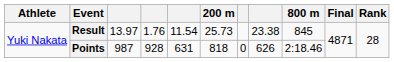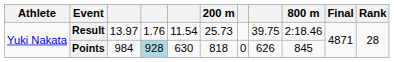Result | column 8: 23.38 -> 39.75
Result | 800 m: 845 -> 2:18.46
Points | column 3: 987 -> 984
Points | column 4: no background -> lightblue background
Points | column 5: 631 -> 630
Points | 800 m: 2:18.46 -> 845
